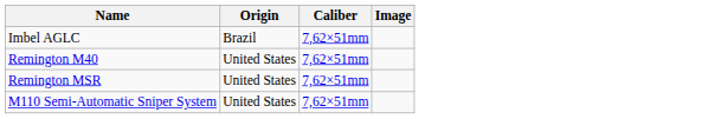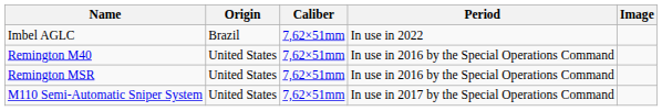+ column: Period | In use in 2022 | In use in 2016 by the Special Operations Command | In use in 2016 by the Special Operations Command | In use in 2017 by the Special Operations Command
